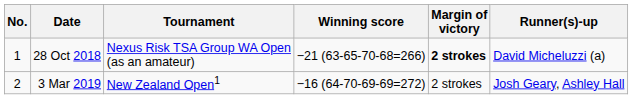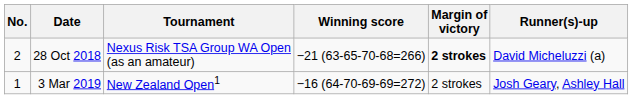28 Oct 2018 | No.: 1 -> 2
3 Mar 2019 | No.: 2 -> 1
